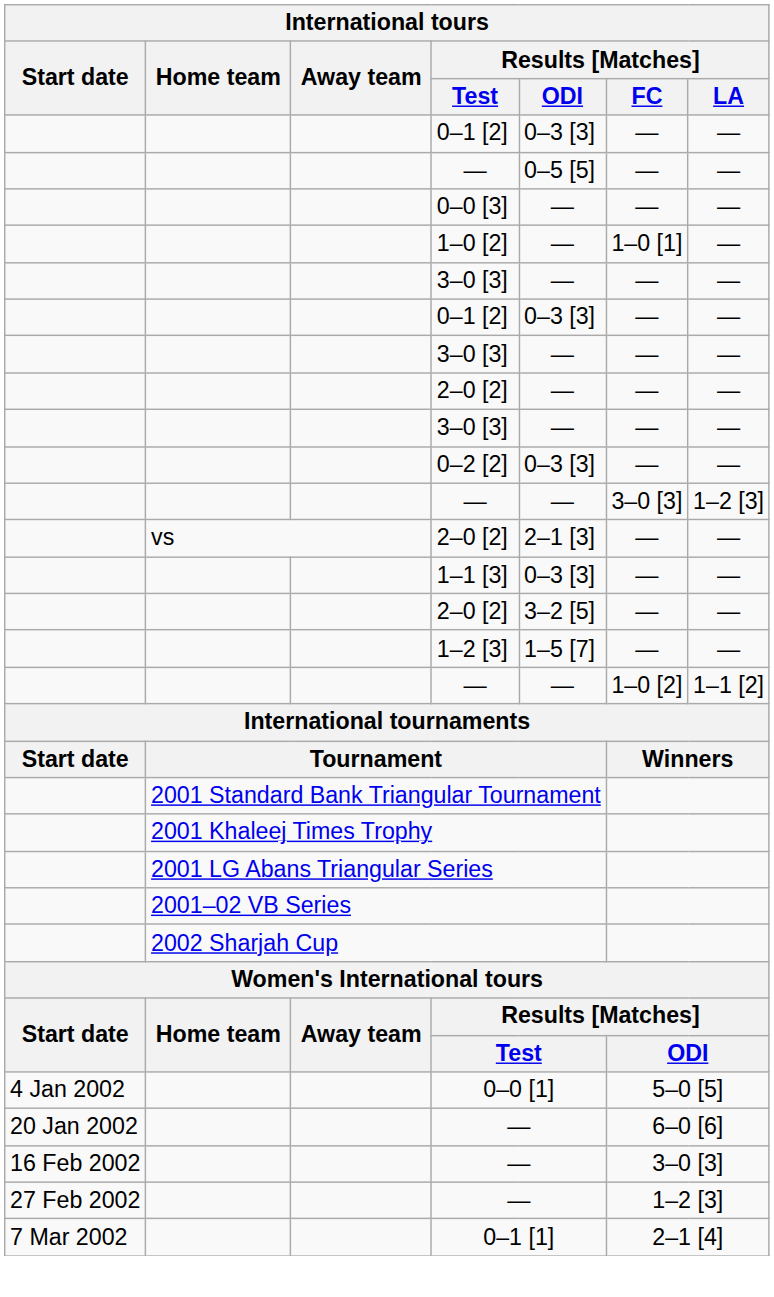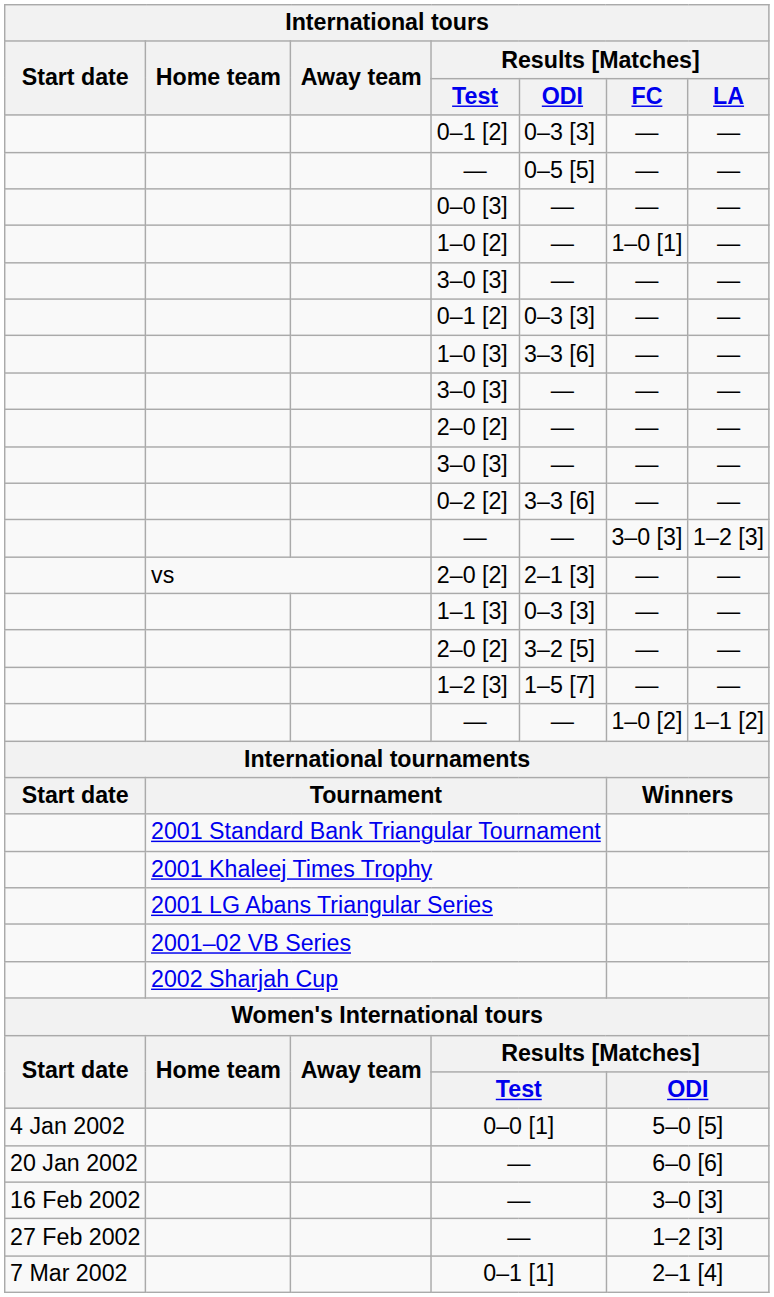+ row: 1–0 [3] | 3–3 [6] | — | —
0–2 [2] | Results [Matches] / ODI: 0–3 [3] -> 3–3 [6]
